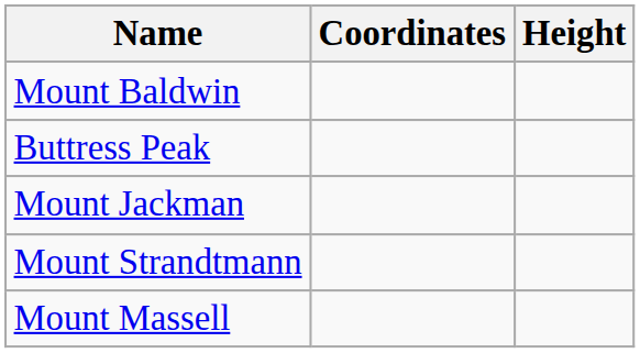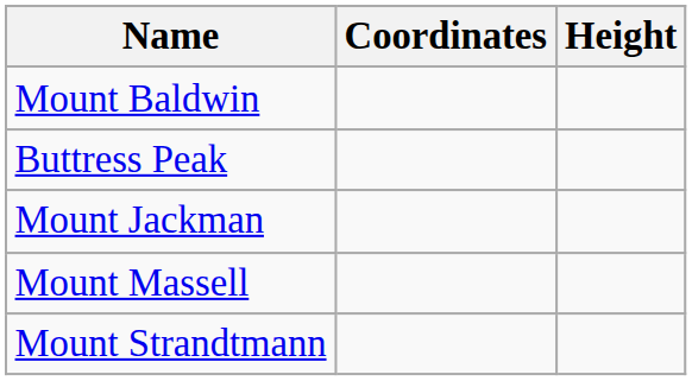rows swapped: Mount Strandtmann <-> Mount Massell
